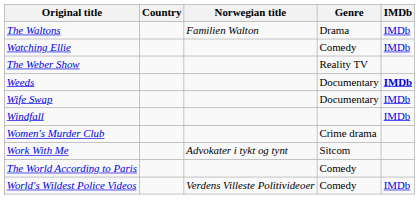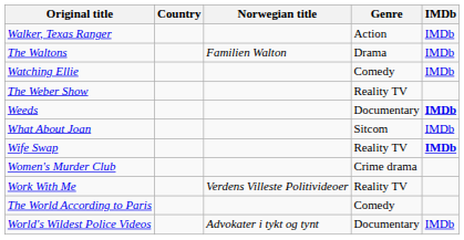+ row: Walker, Texas Ranger | Action | IMDb
+ row: What About Joan | Sitcom | IMDb
Wife Swap | Genre: Documentary -> Reality TV
Wife Swap | IMDb: normal -> bold
- row: Windfall | IMDb
Work With Me | Norwegian title: Advokater i tykt og tynt -> Verdens Villeste Politivideoer
Work With Me | Genre: Sitcom -> Reality TV
World's Wildest Police Videos | Norwegian title: Verdens Villeste Politivideoer -> Advokater i tykt og tynt
World's Wildest Police Videos | Genre: Comedy -> Documentary
